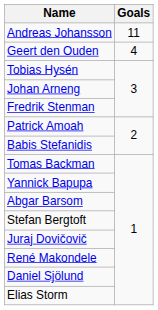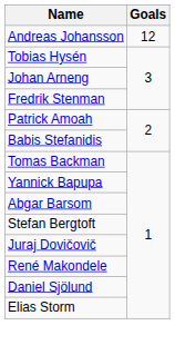Andreas Johansson | Goals: 11 -> 12
- row: Geert den Ouden | 4
